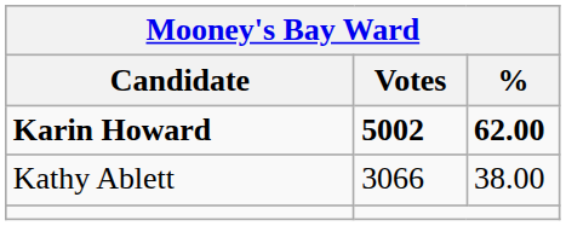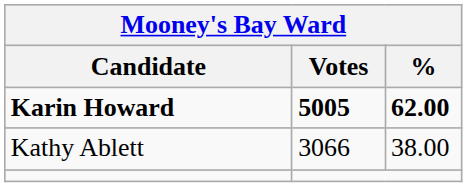Karin Howard | Votes: 5002 -> 5005
